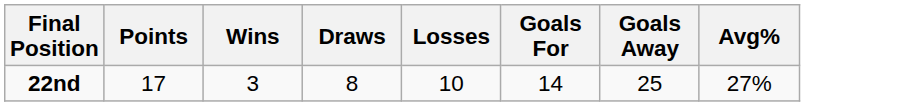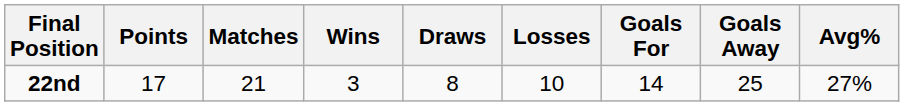+ column: Matches | 21
